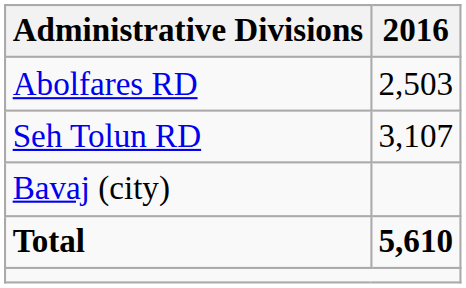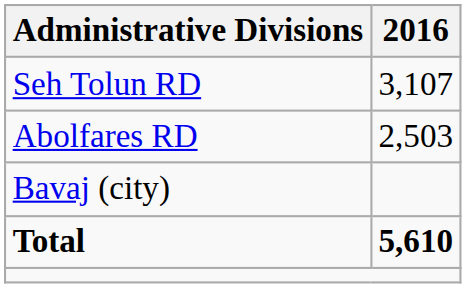rows swapped: Abolfares RD <-> Seh Tolun RD
